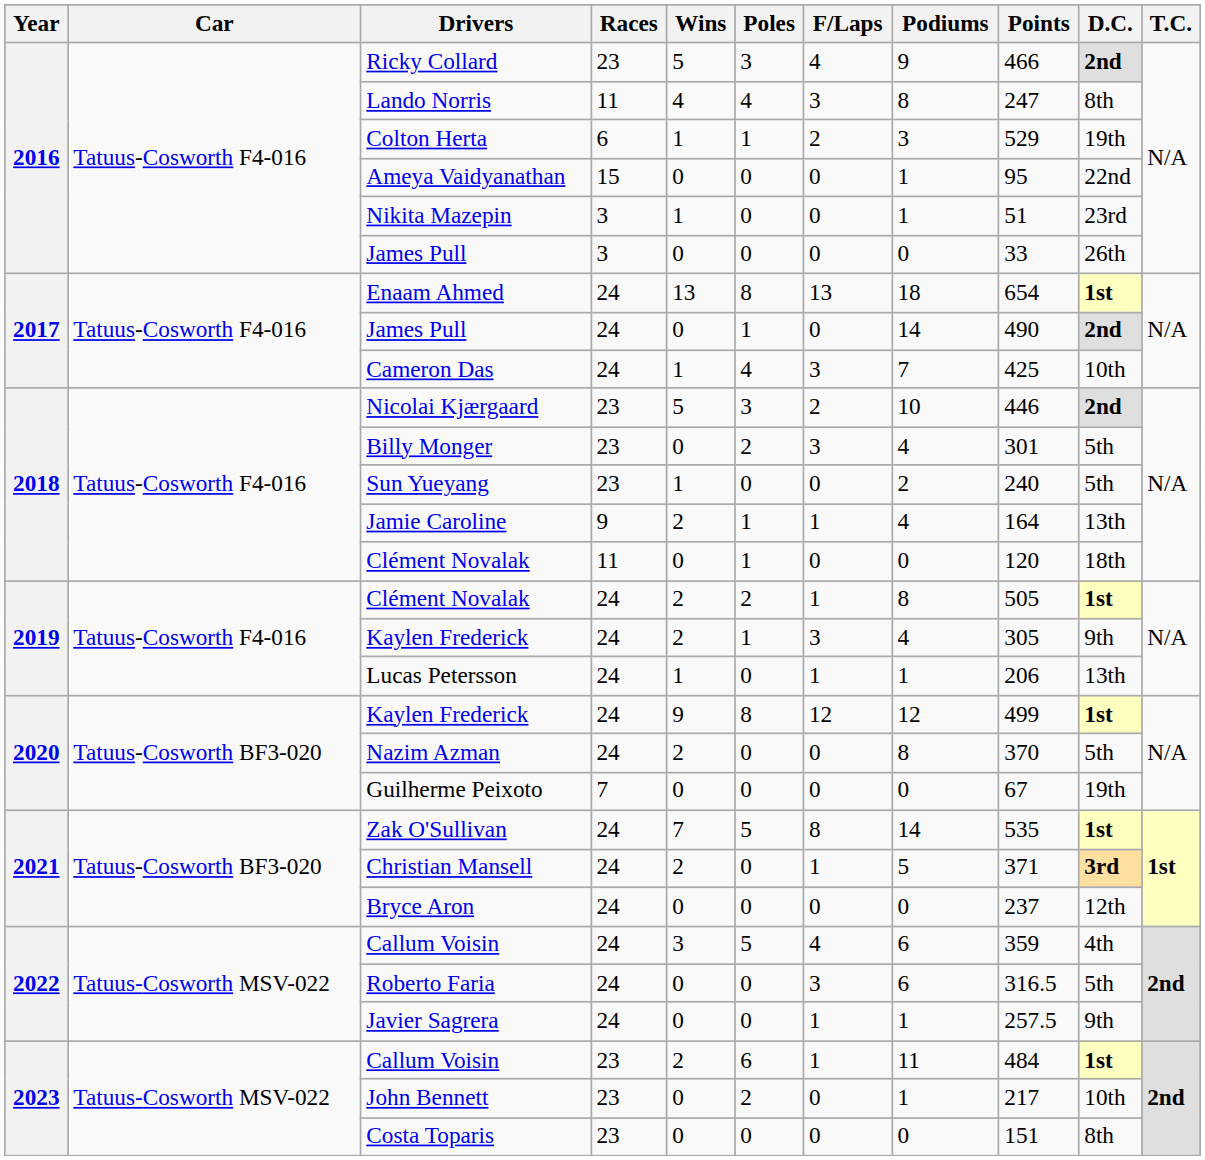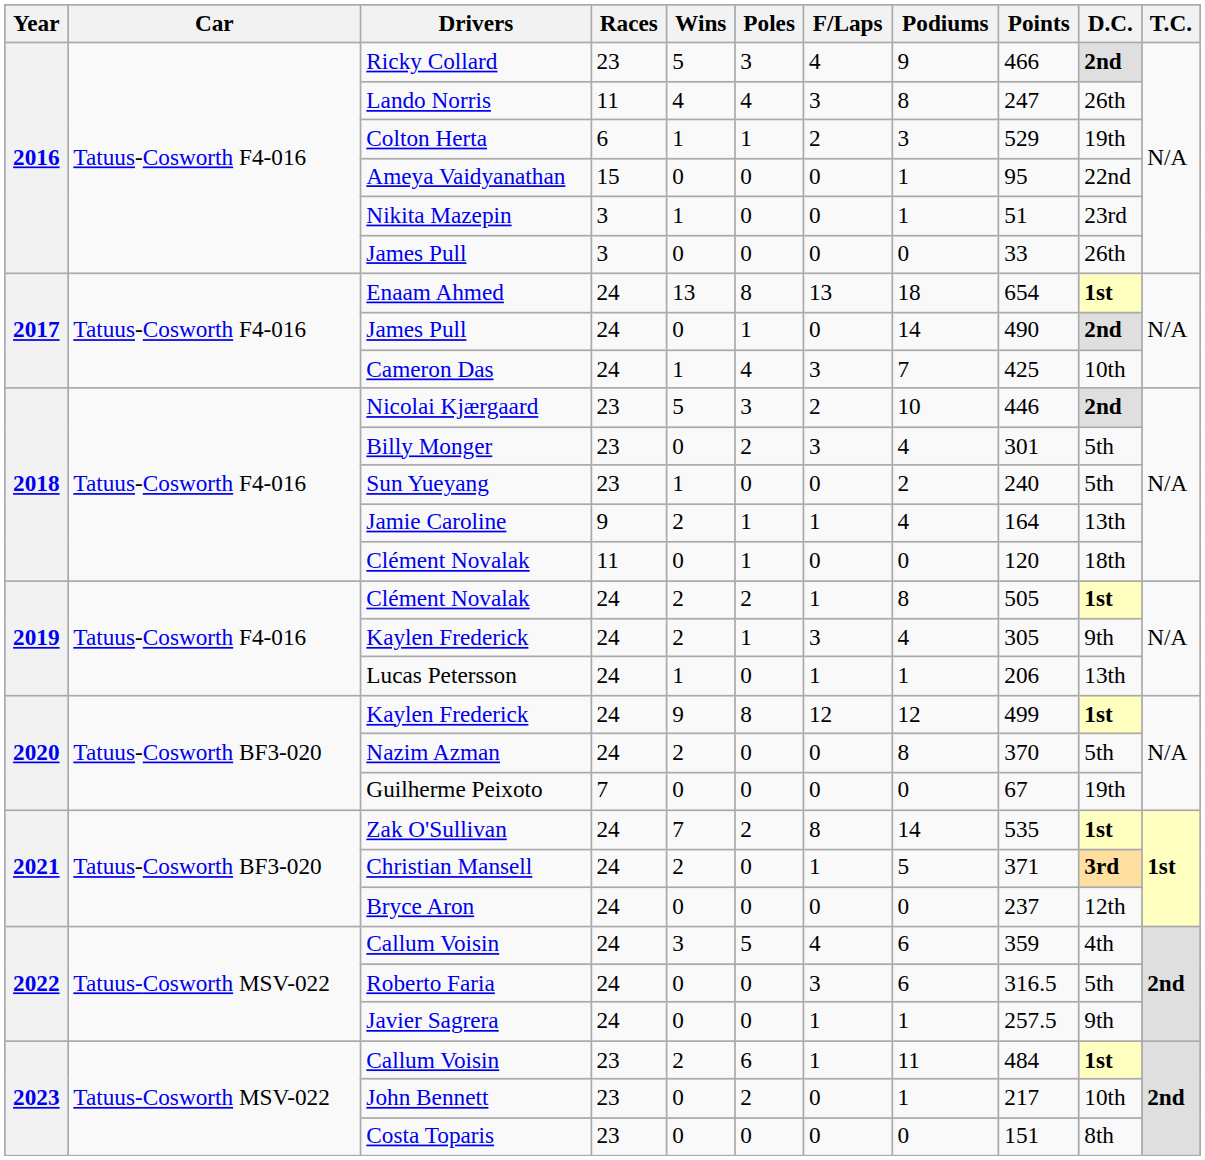Lando Norris | D.C.: 8th -> 26th
Zak O'Sullivan | Poles: 5 -> 2
